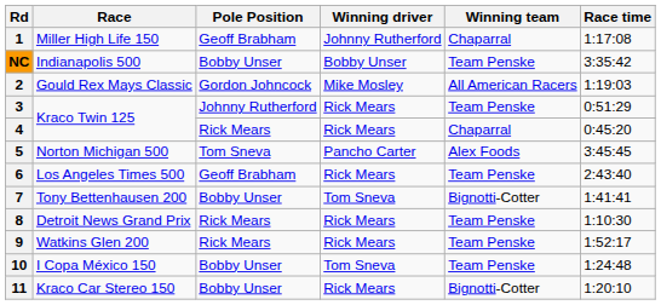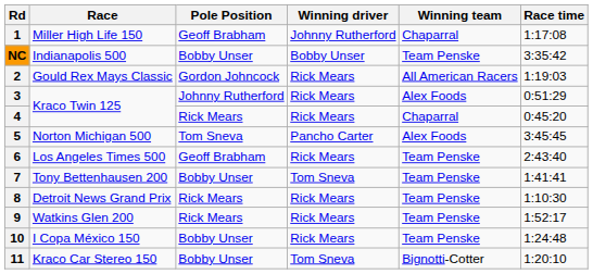2 | Winning driver: Mike Mosley -> Rick Mears
3 | Winning team: Team Penske -> Alex Foods
7 | Winning team: Bignotti-Cotter -> Team Penske
10 | Winning driver: Tom Sneva -> Rick Mears
11 | Winning driver: Rick Mears -> Tom Sneva
